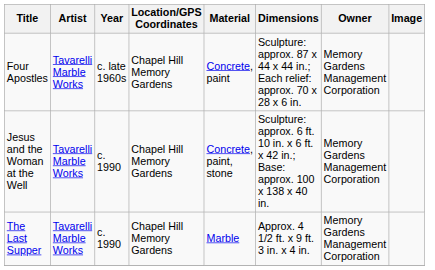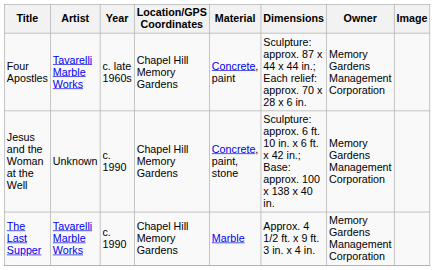Jesus and the Woman at the Well | Artist: Tavarelli Marble Works -> Unknown
